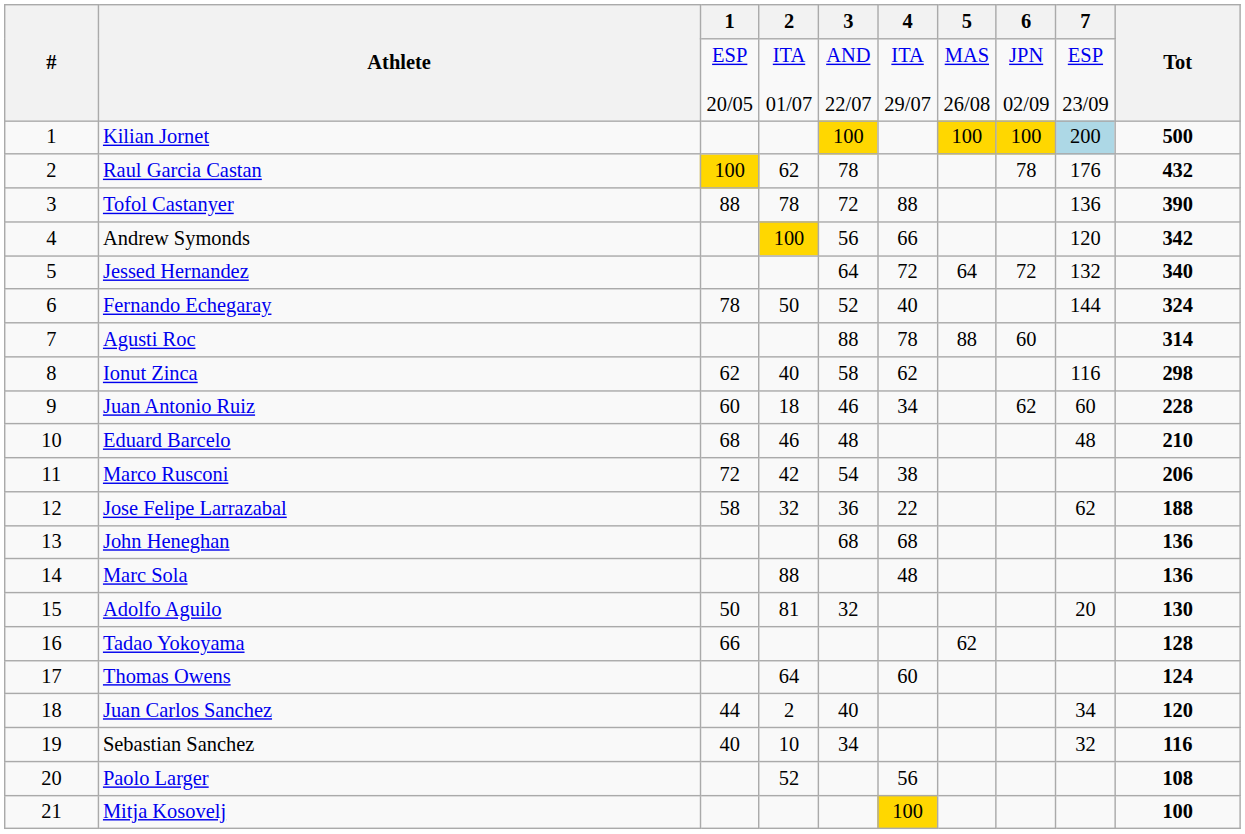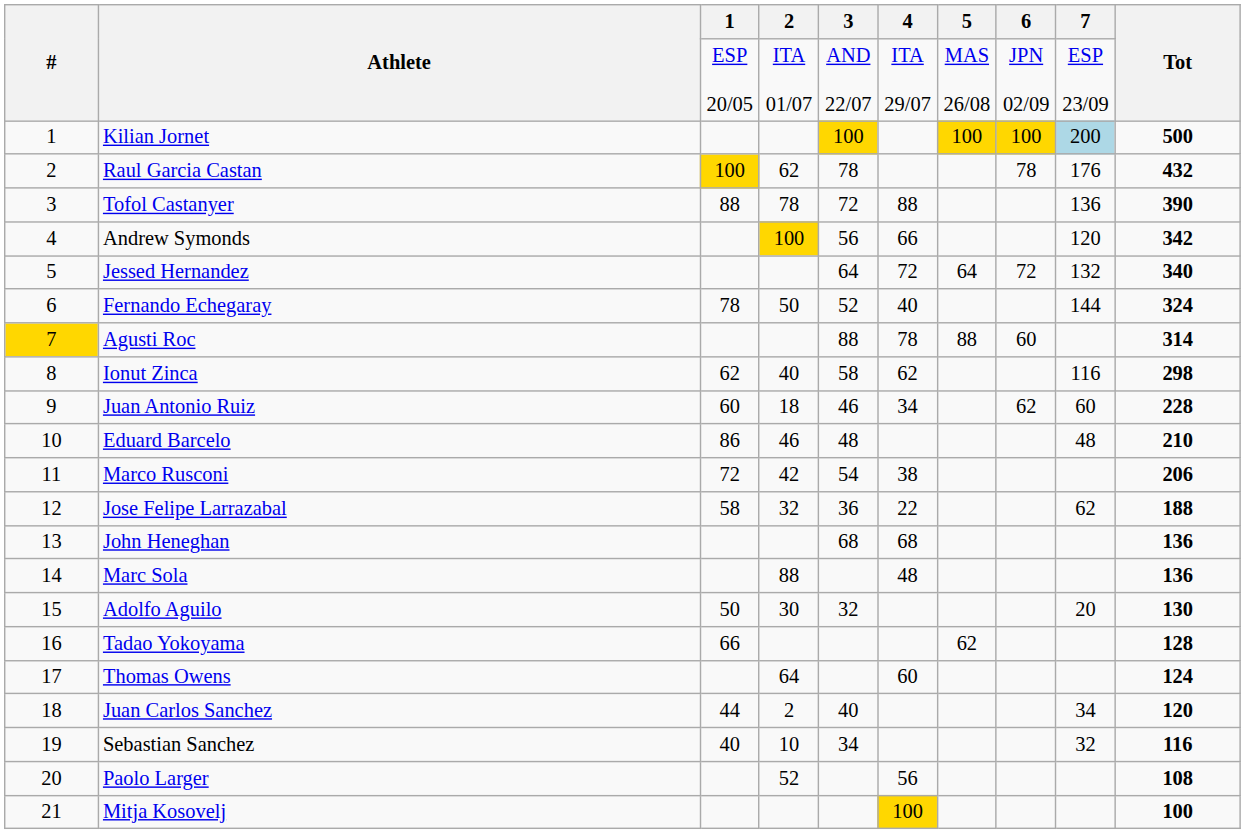Agusti Roc | #: no background -> gold background
Eduard Barcelo | 1: 68 -> 86
Adolfo Aguilo | 2: 81 -> 30
